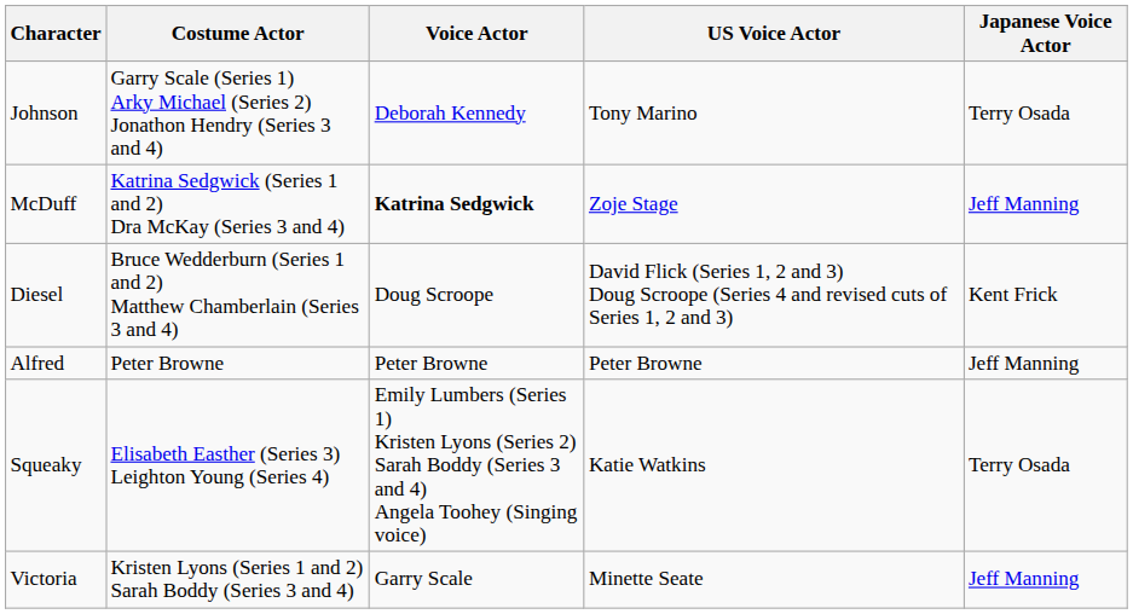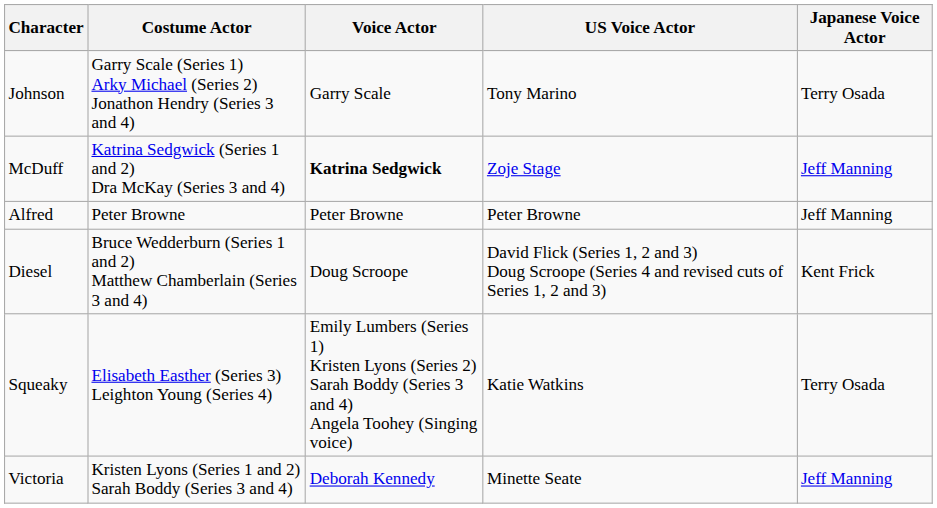Johnson | Voice Actor: Deborah Kennedy -> Garry Scale
rows swapped: Diesel <-> Alfred
Victoria | Voice Actor: Garry Scale -> Deborah Kennedy
